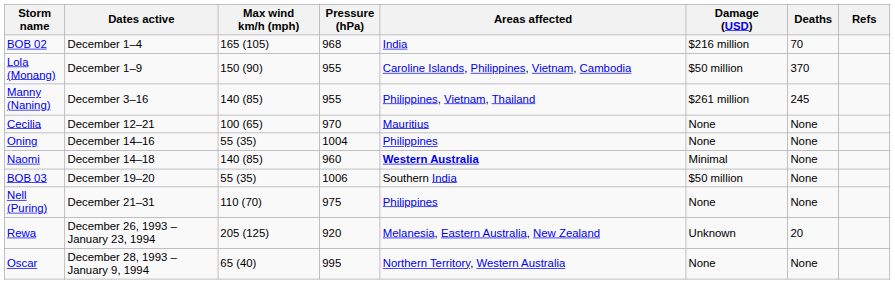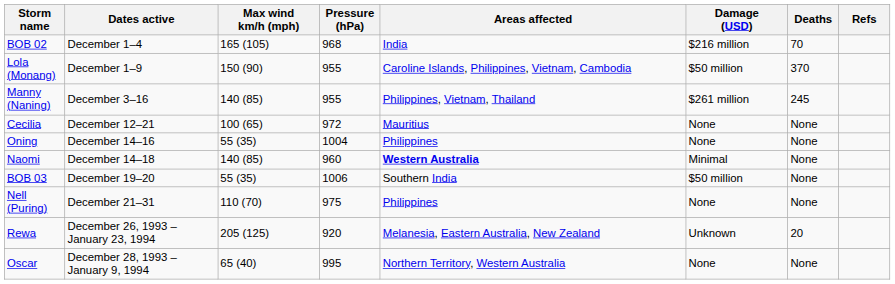Cecilia | Pressure (hPa): 970 -> 972
